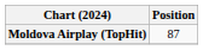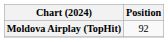Moldova Airplay (TopHit) | Position: 87 -> 92
